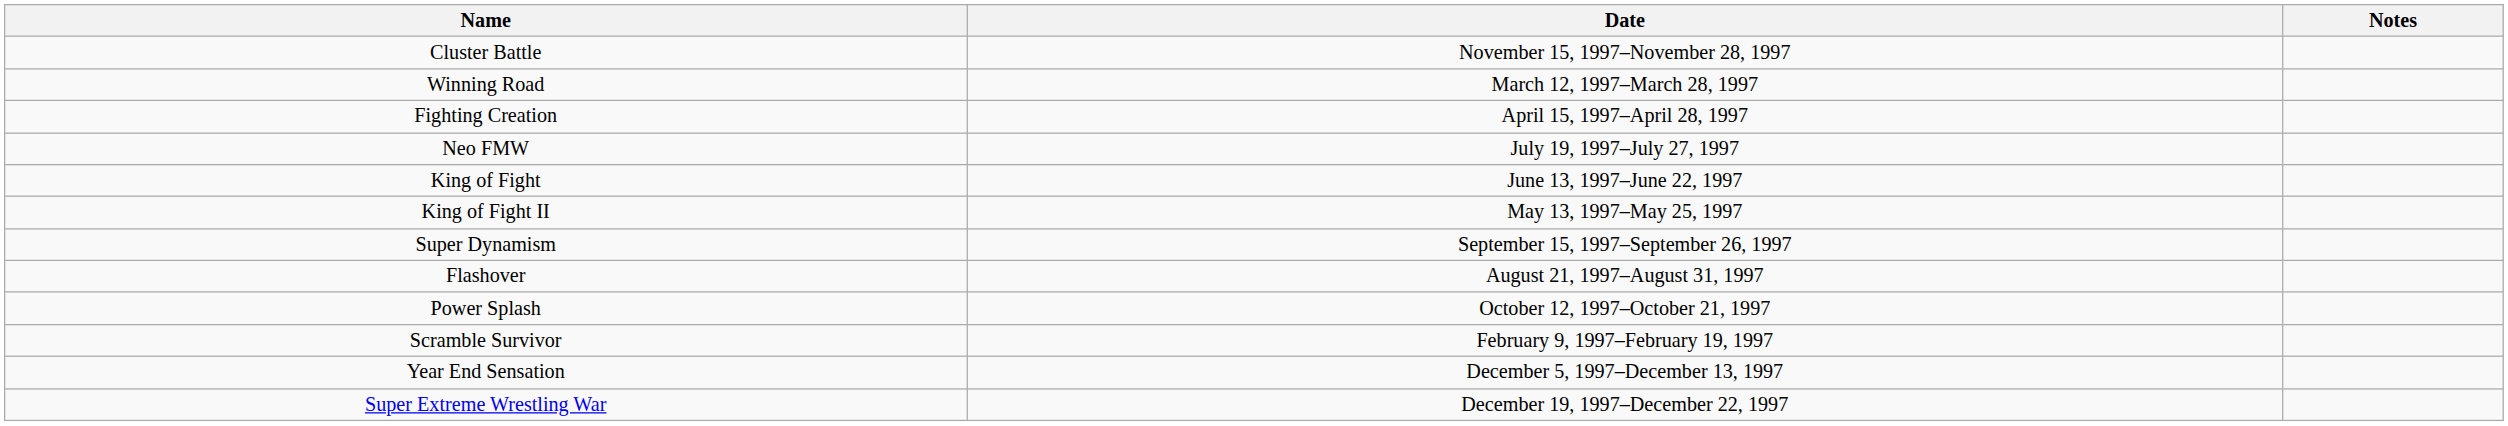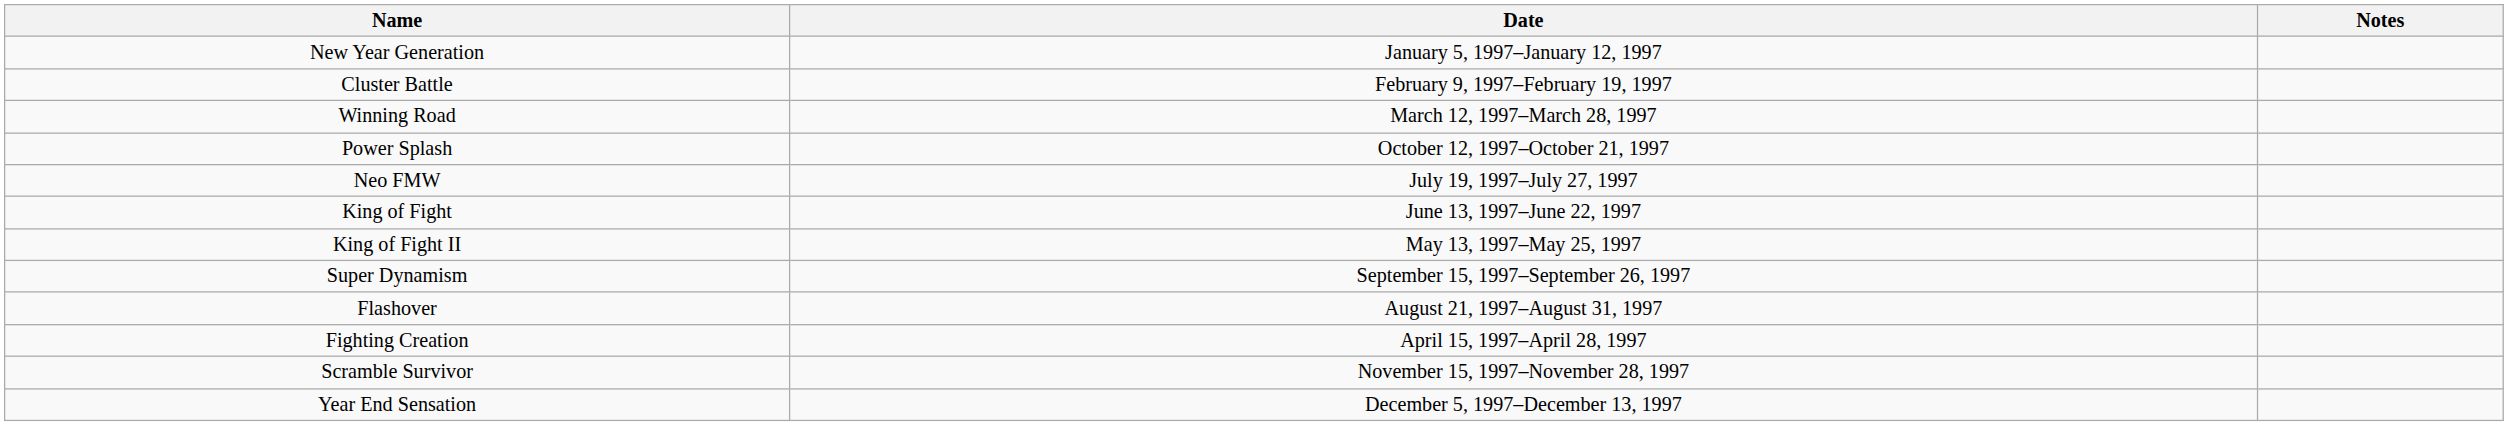+ row: New Year Generation | January 5, 1997–January 12, 1997
Cluster Battle | Date: November 15, 1997–November 28, 1997 -> February 9, 1997–February 19, 1997
rows swapped: Fighting Creation <-> Power Splash
Scramble Survivor | Date: February 9, 1997–February 19, 1997 -> November 15, 1997–November 28, 1997
- row: Super Extreme Wrestling War | December 19, 1997–December 22, 1997
